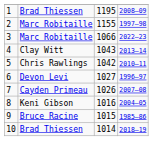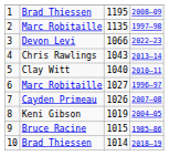2 | column 3: 1155 -> 1135
3 | column 2: Marc Robitaille -> Devon Levi
4 | column 2: Clay Witt -> Chris Rawlings
5 | column 2: Chris Rawlings -> Clay Witt
5 | column 3: 1042 -> 1040
6 | column 2: Devon Levi -> Marc Robitaille
8 | column 3: 1016 -> 1019
